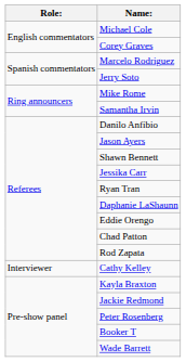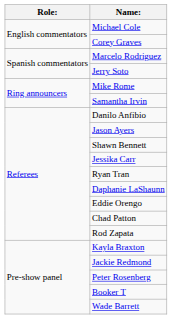- row: Interviewer | Cathy Kelley
